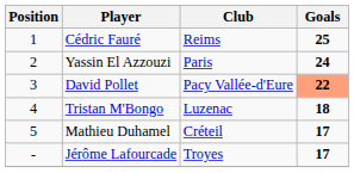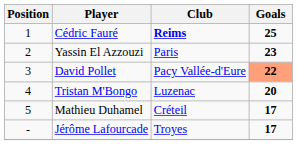Cédric Fauré | Club: normal -> bold
Yassin El Azzouzi | Goals: 24 -> 23
Tristan M'Bongo | Goals: 18 -> 20
